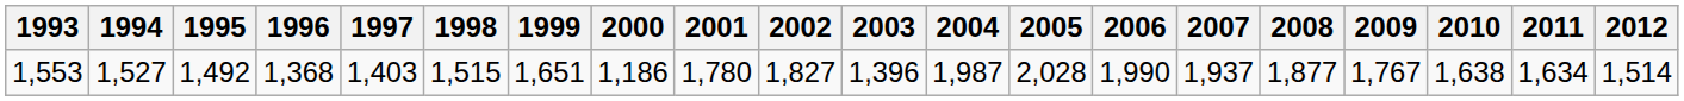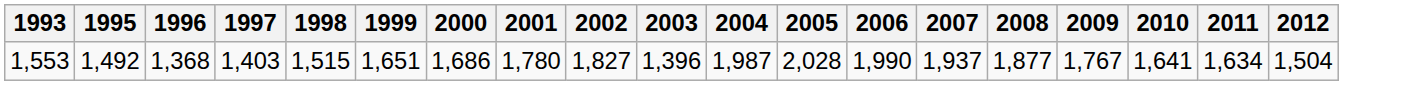- column: 1994 | 1,527
1,553 | 2000: 1,186 -> 1,686
1,553 | 2010: 1,638 -> 1,641
1,553 | 2012: 1,514 -> 1,504
